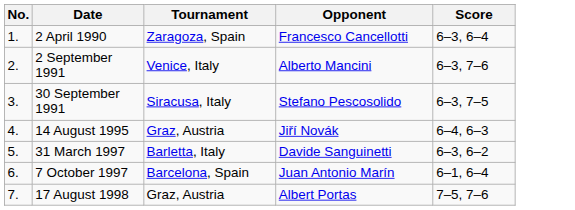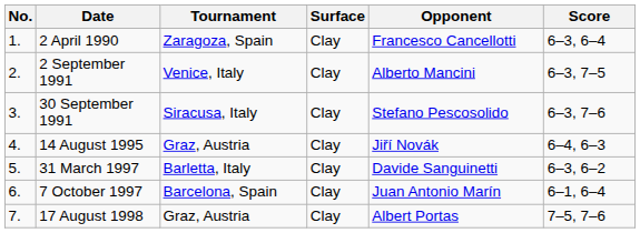+ column: Surface | Clay | Clay | Clay | Clay | Clay | Clay | Clay
2 September 1991 | Score: 6–3, 7–6 -> 6–3, 7–5
30 September 1991 | Score: 6–3, 7–5 -> 6–3, 7–6
